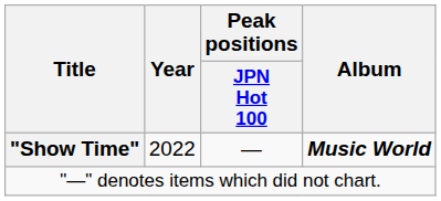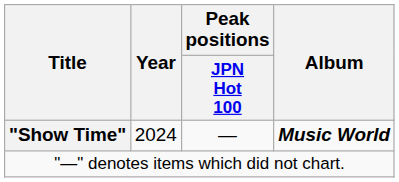"Show Time" | Year: 2022 -> 2024
